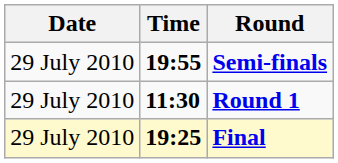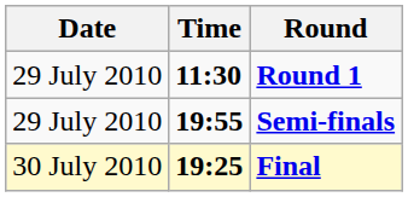rows swapped: Round 1 <-> Semi-finals
Final | Date: 29 July 2010 -> 30 July 2010
